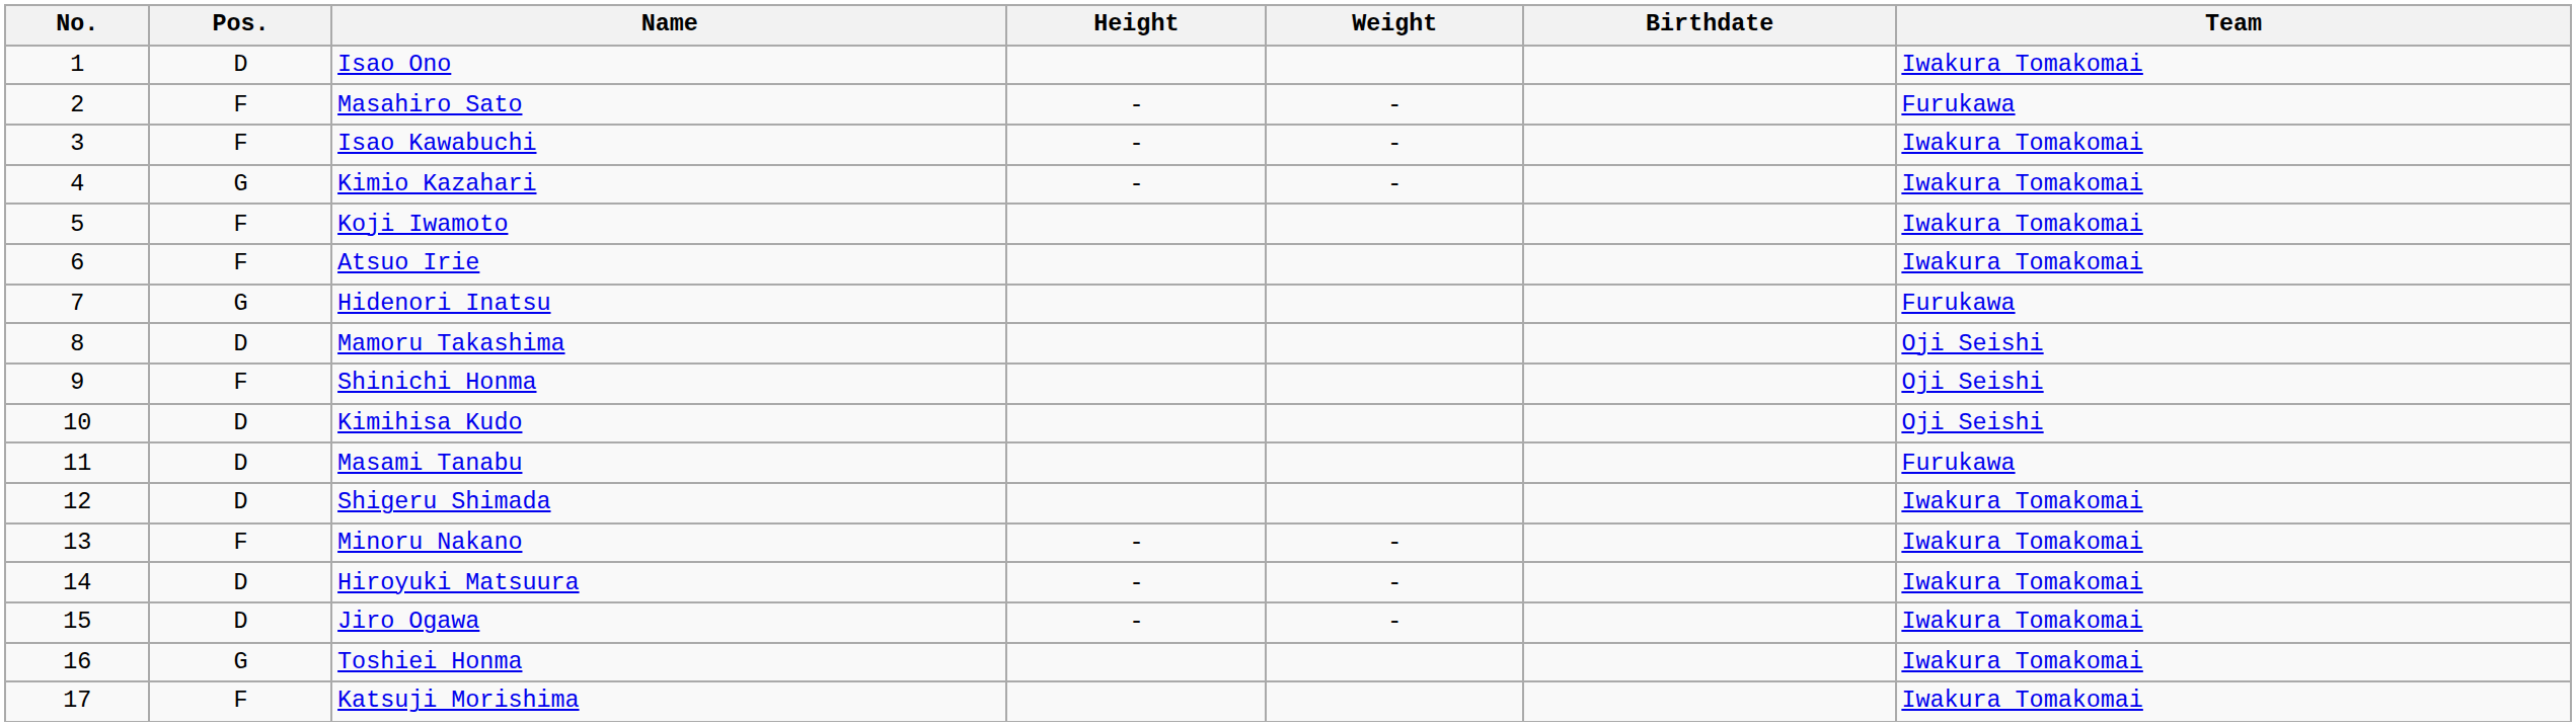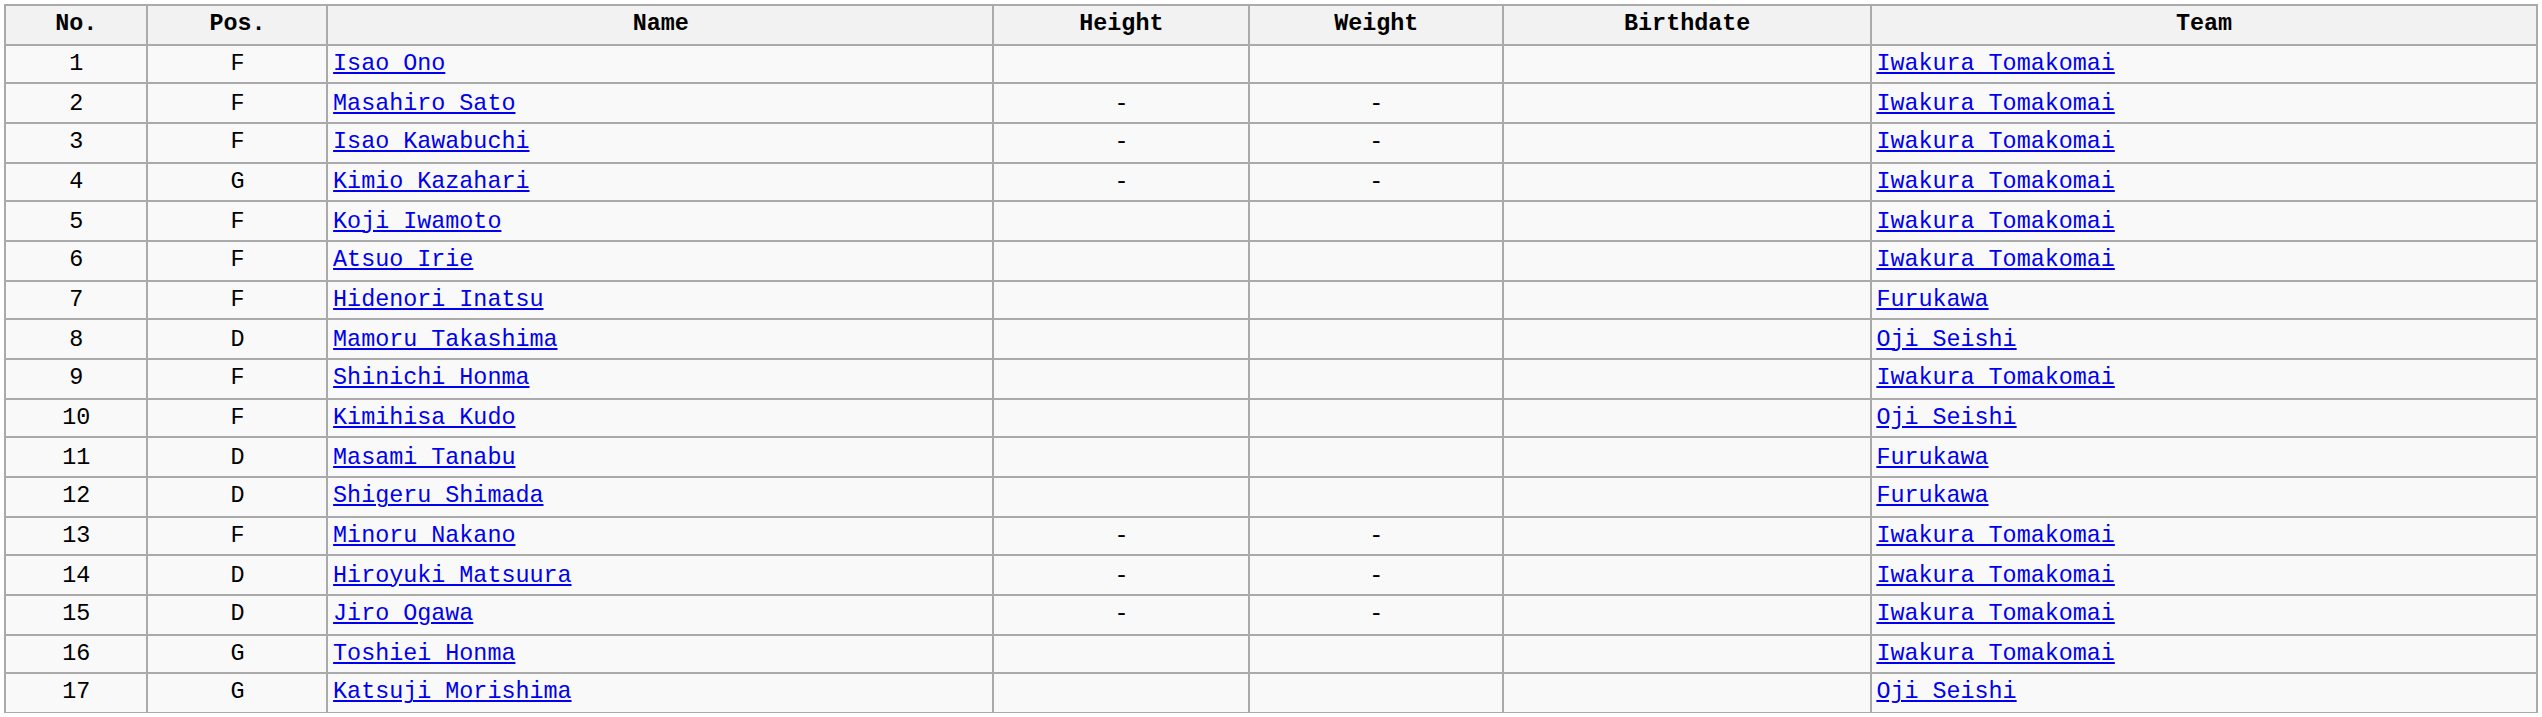Isao Ono | Pos.: D -> F
Masahiro Sato | Team: Furukawa -> Iwakura Tomakomai
Hidenori Inatsu | Pos.: G -> F
Shinichi Honma | Team: Oji Seishi -> Iwakura Tomakomai
Kimihisa Kudo | Pos.: D -> F
Shigeru Shimada | Team: Iwakura Tomakomai -> Furukawa
Katsuji Morishima | Pos.: F -> G
Katsuji Morishima | Team: Iwakura Tomakomai -> Oji Seishi
